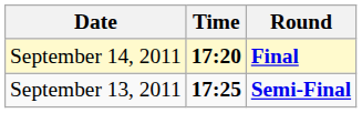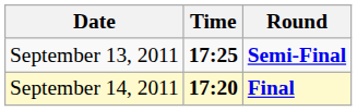rows swapped: September 13, 2011 <-> September 14, 2011
